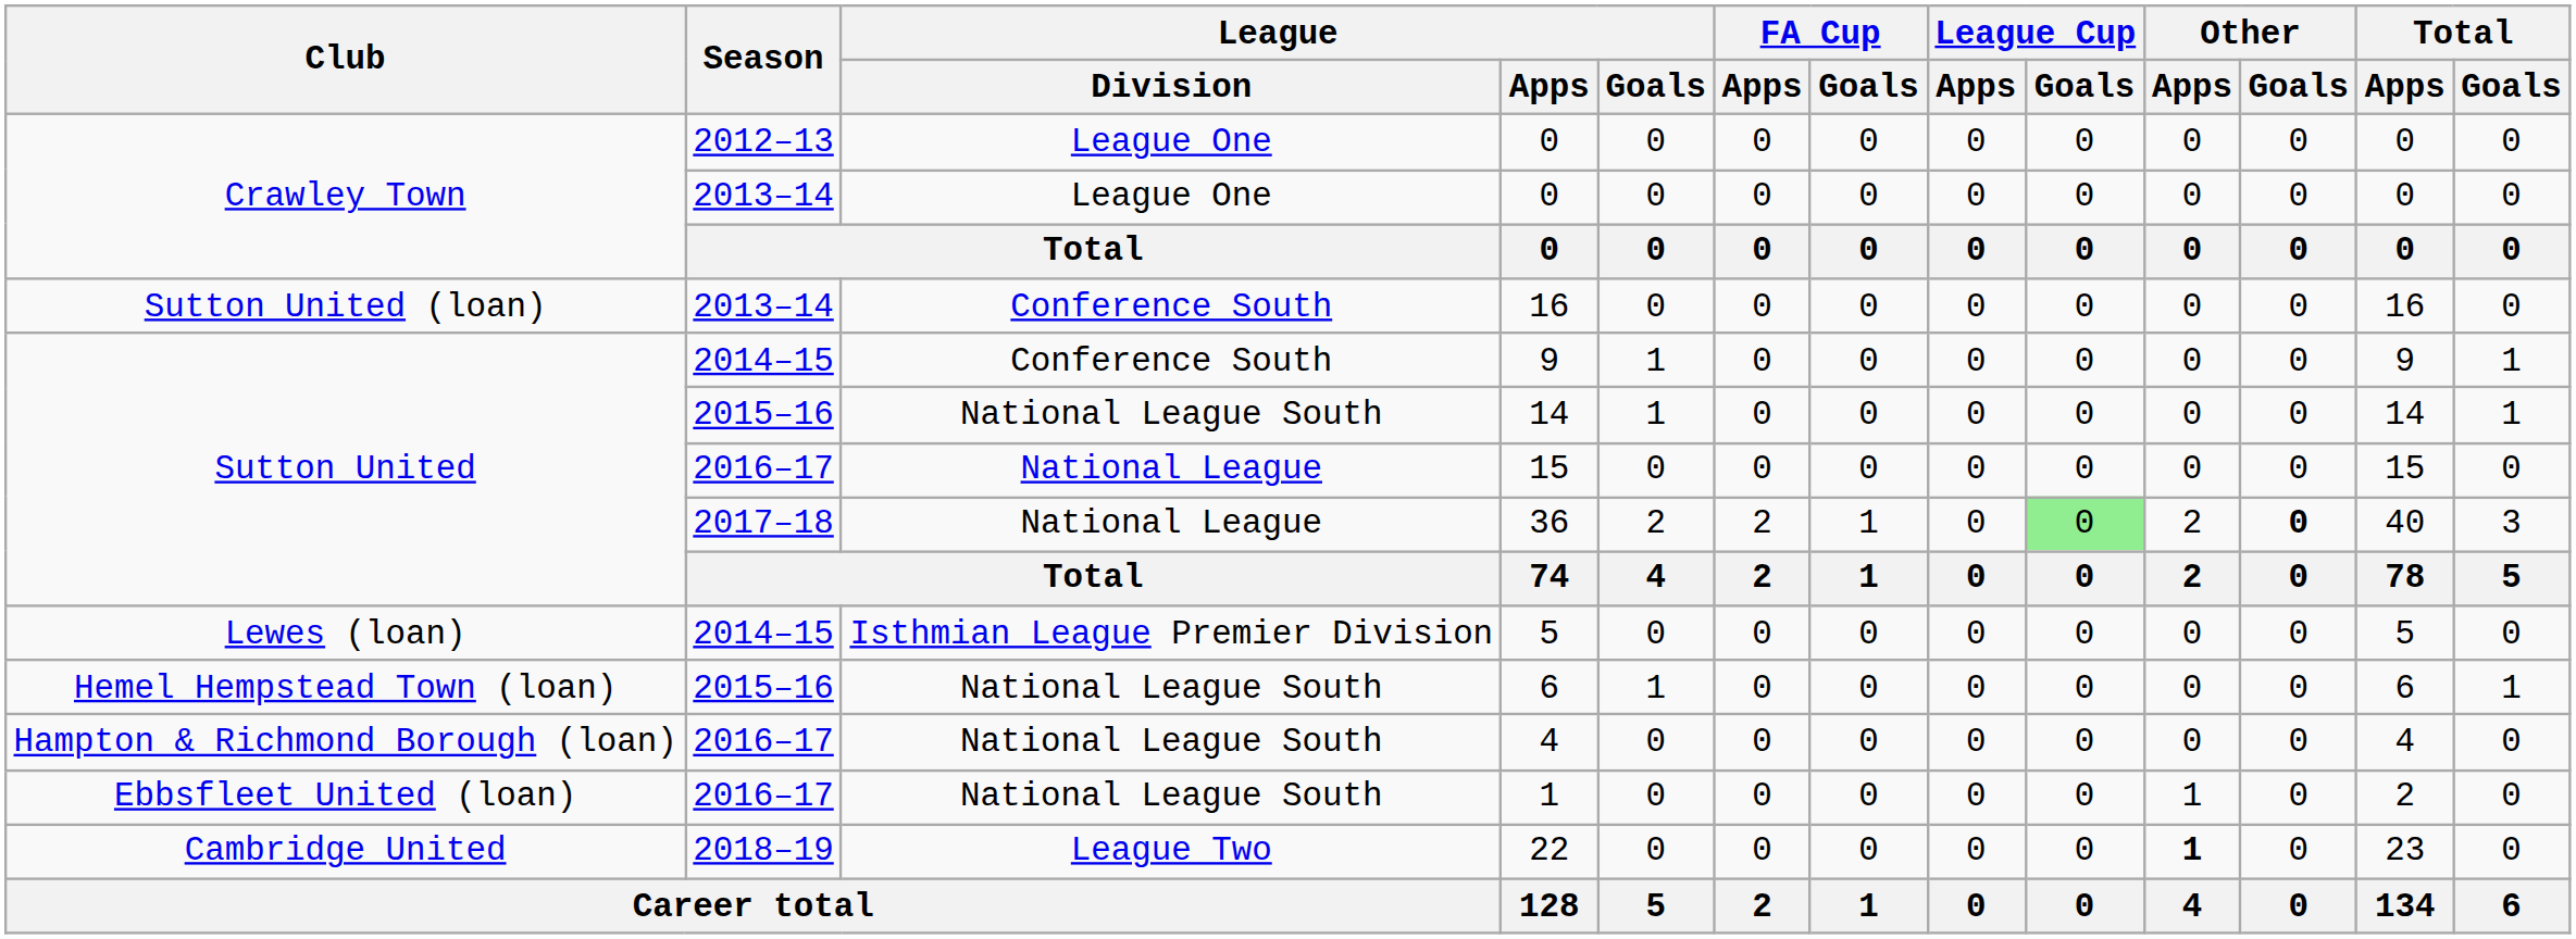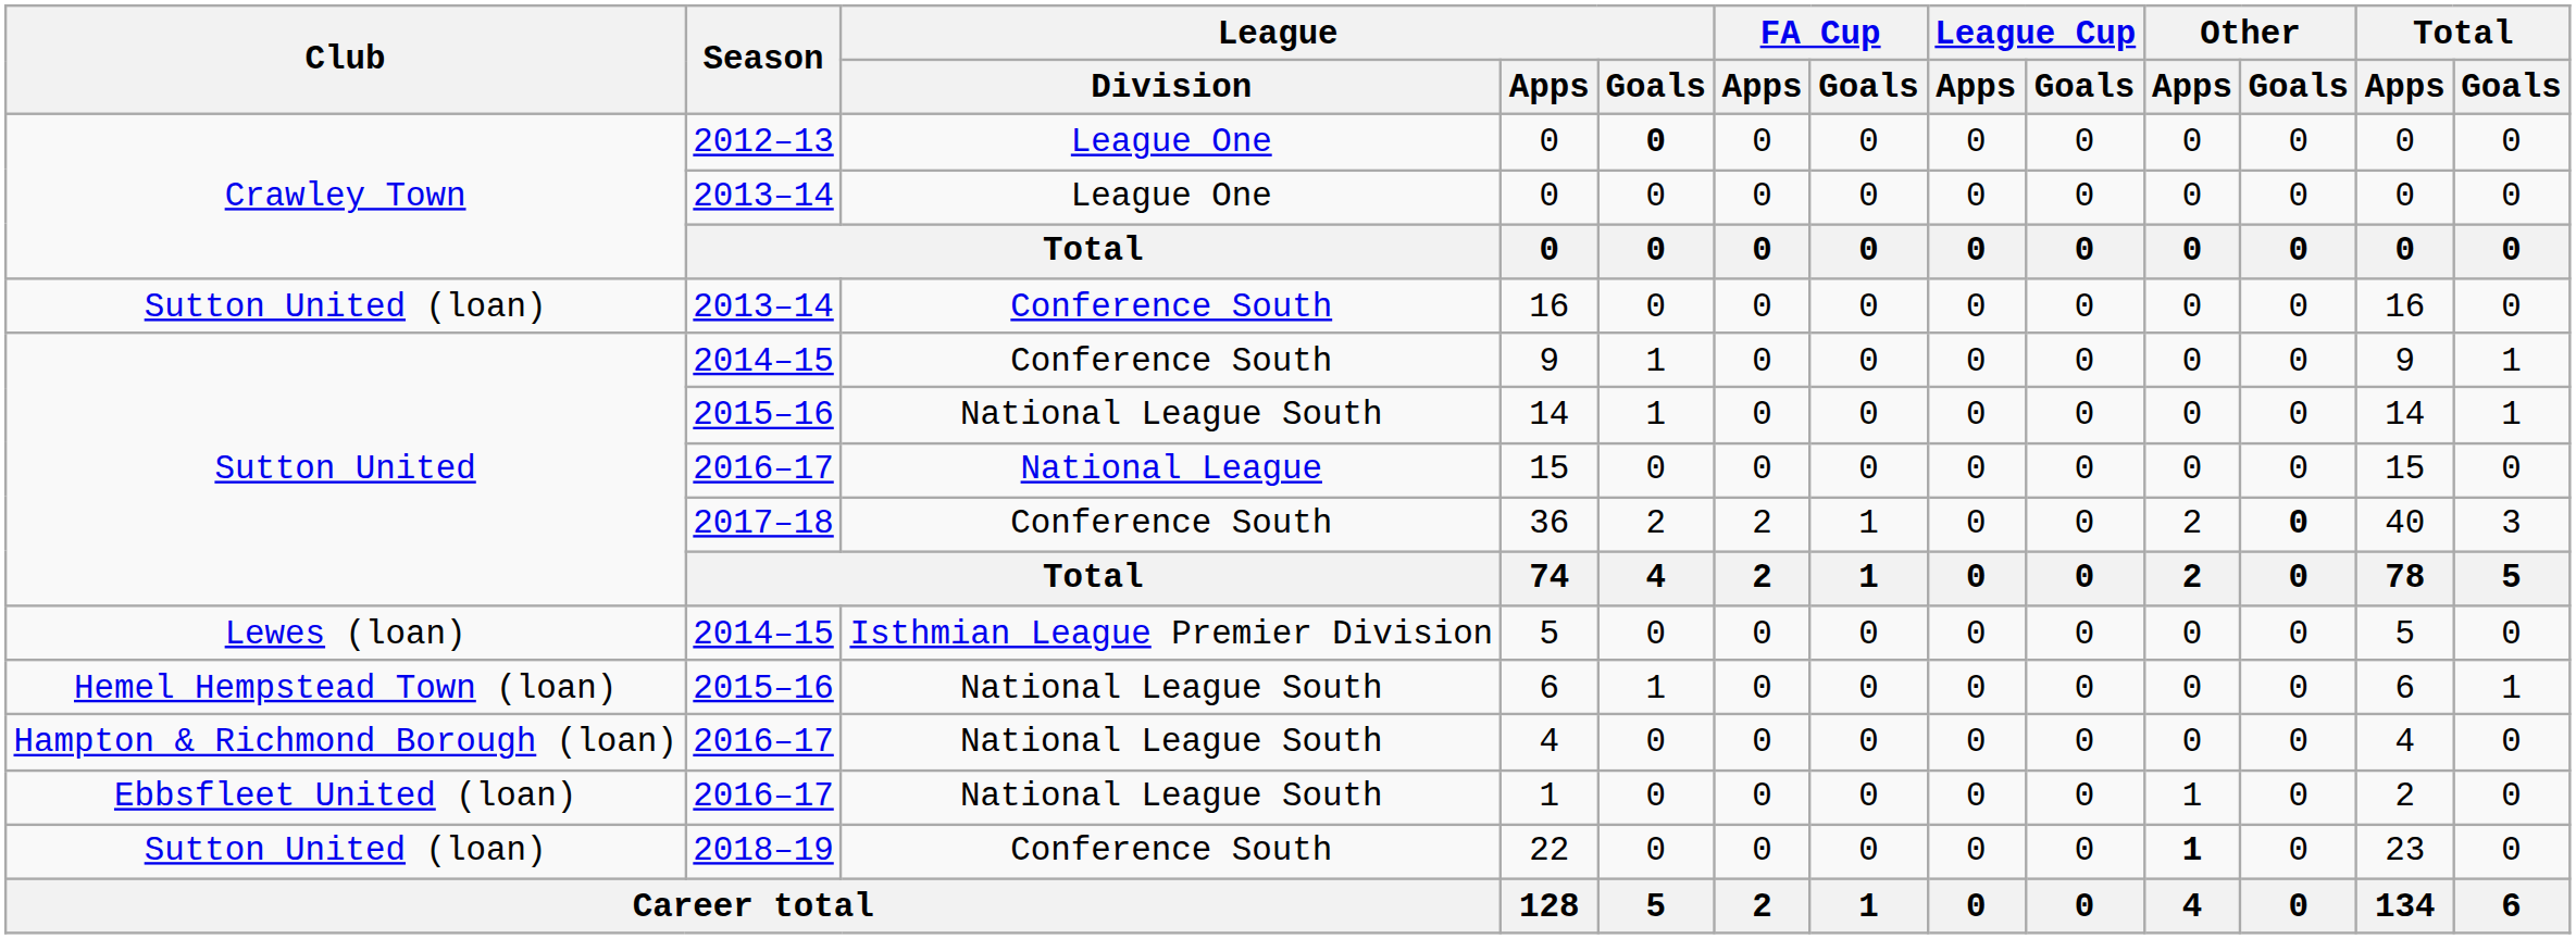2012–13 / 0 | League / Goals: normal -> bold
36 | League / Division: National League -> Conference South
36 | League Cup / Goals: lightgreen background -> no background
22 | Club: Cambridge United -> Sutton United (loan)
22 | League / Division: League Two -> Conference South
